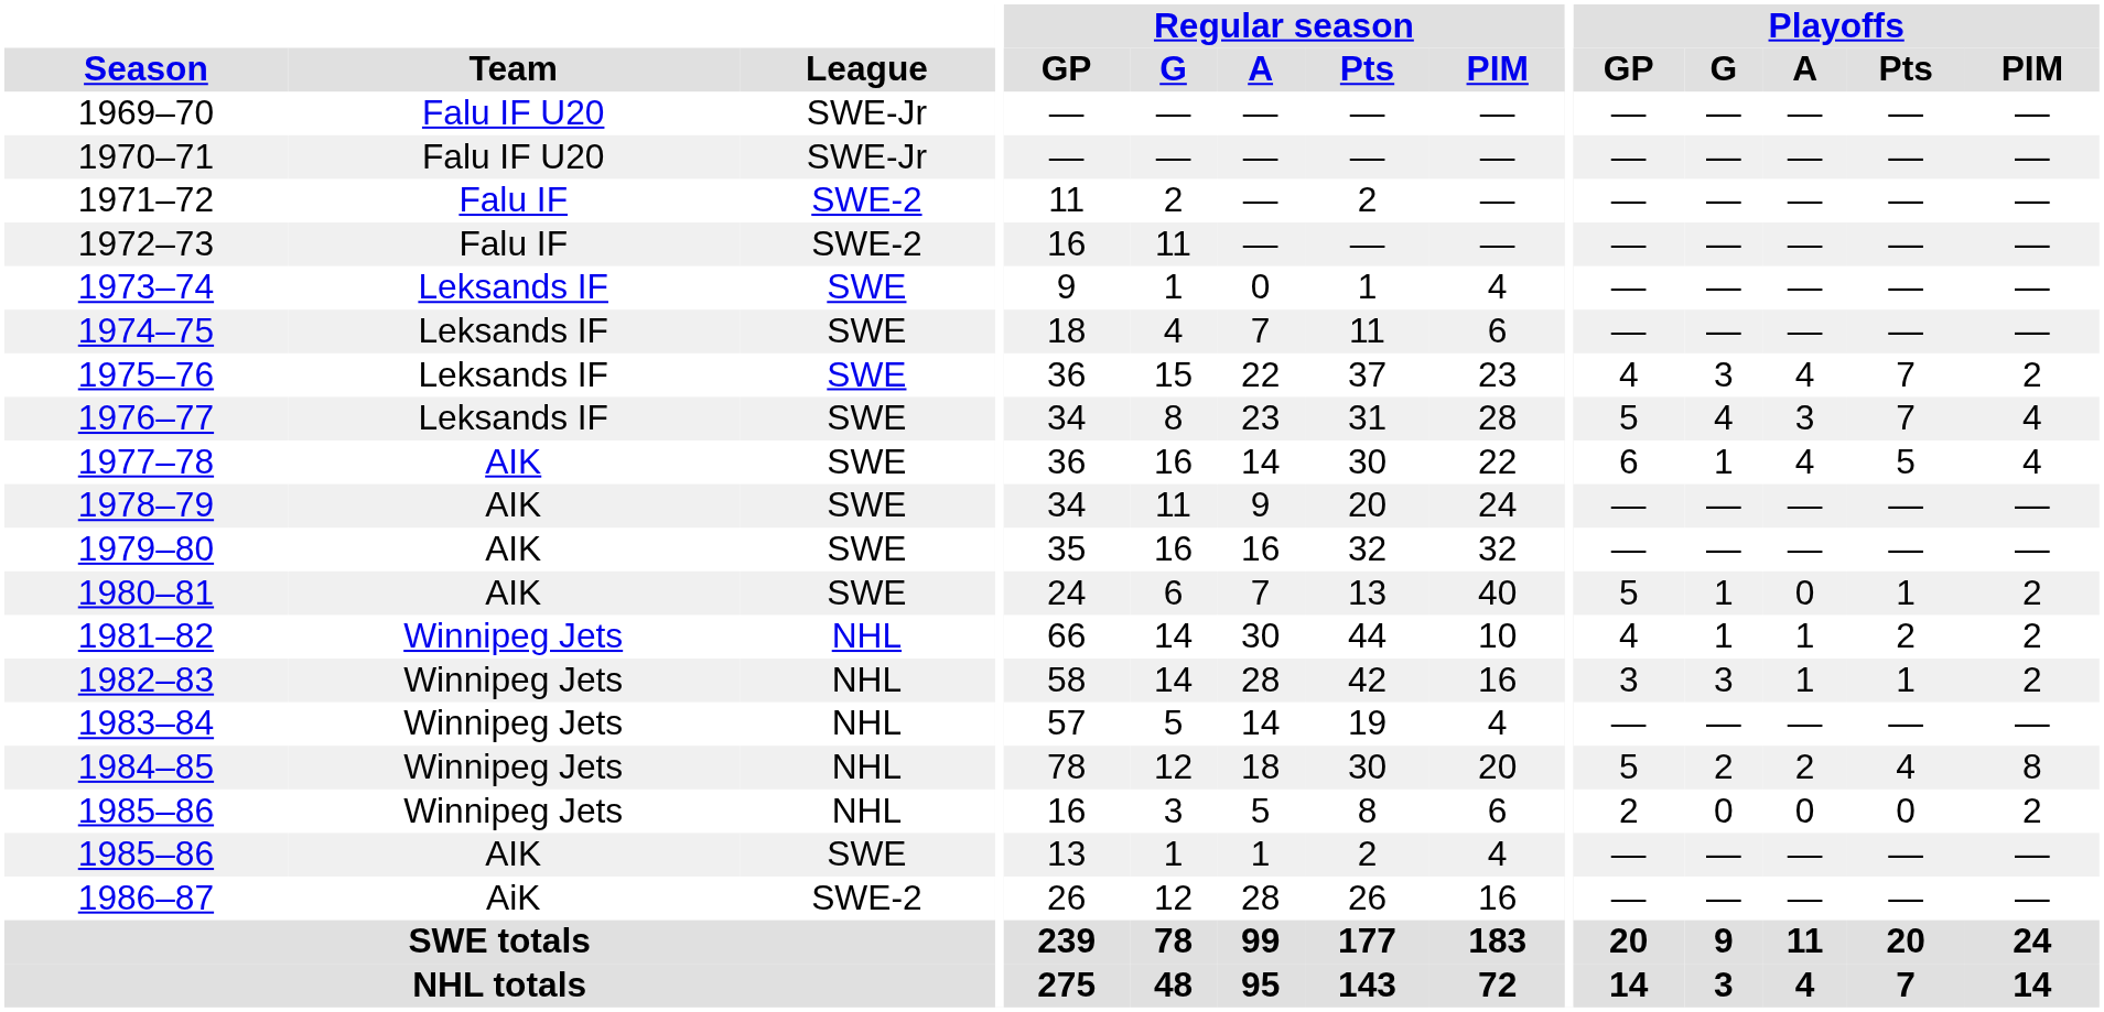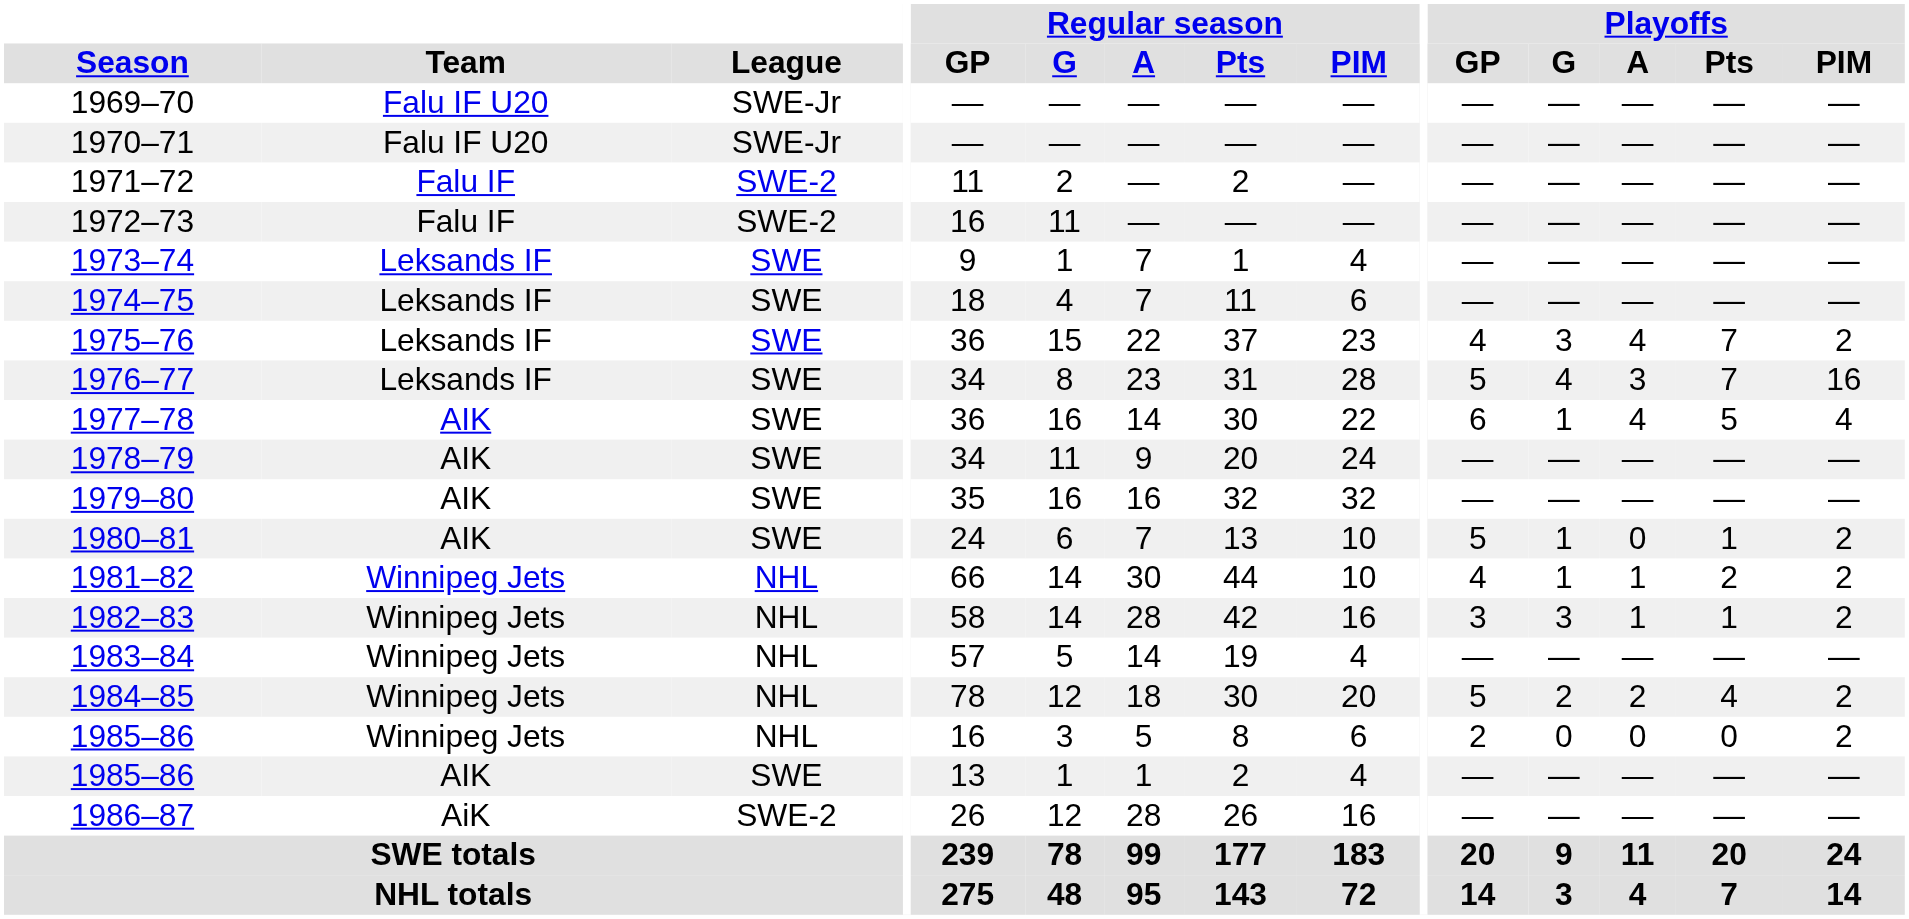1973–74 | Regular season / A: 0 -> 7
1976–77 | Playoffs / PIM: 4 -> 16
1980–81 | Regular season / PIM: 40 -> 10
1984–85 | Playoffs / PIM: 8 -> 2
